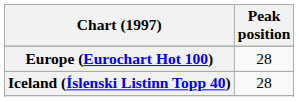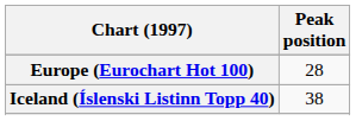Iceland (Íslenski Listinn Topp 40) | Peak position: 28 -> 38
